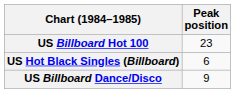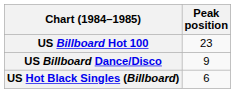rows swapped: US Billboard Dance/Disco <-> US Hot Black Singles (Billboard)
